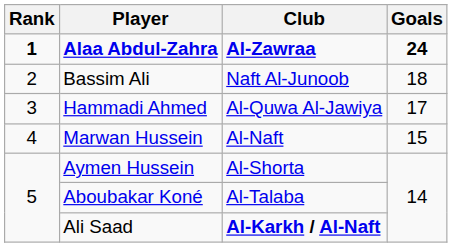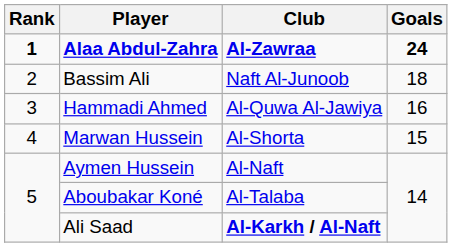Hammadi Ahmed | Goals: 17 -> 16
Marwan Hussein | Club: Al-Naft -> Al-Shorta
Aymen Hussein | Club: Al-Shorta -> Al-Naft
